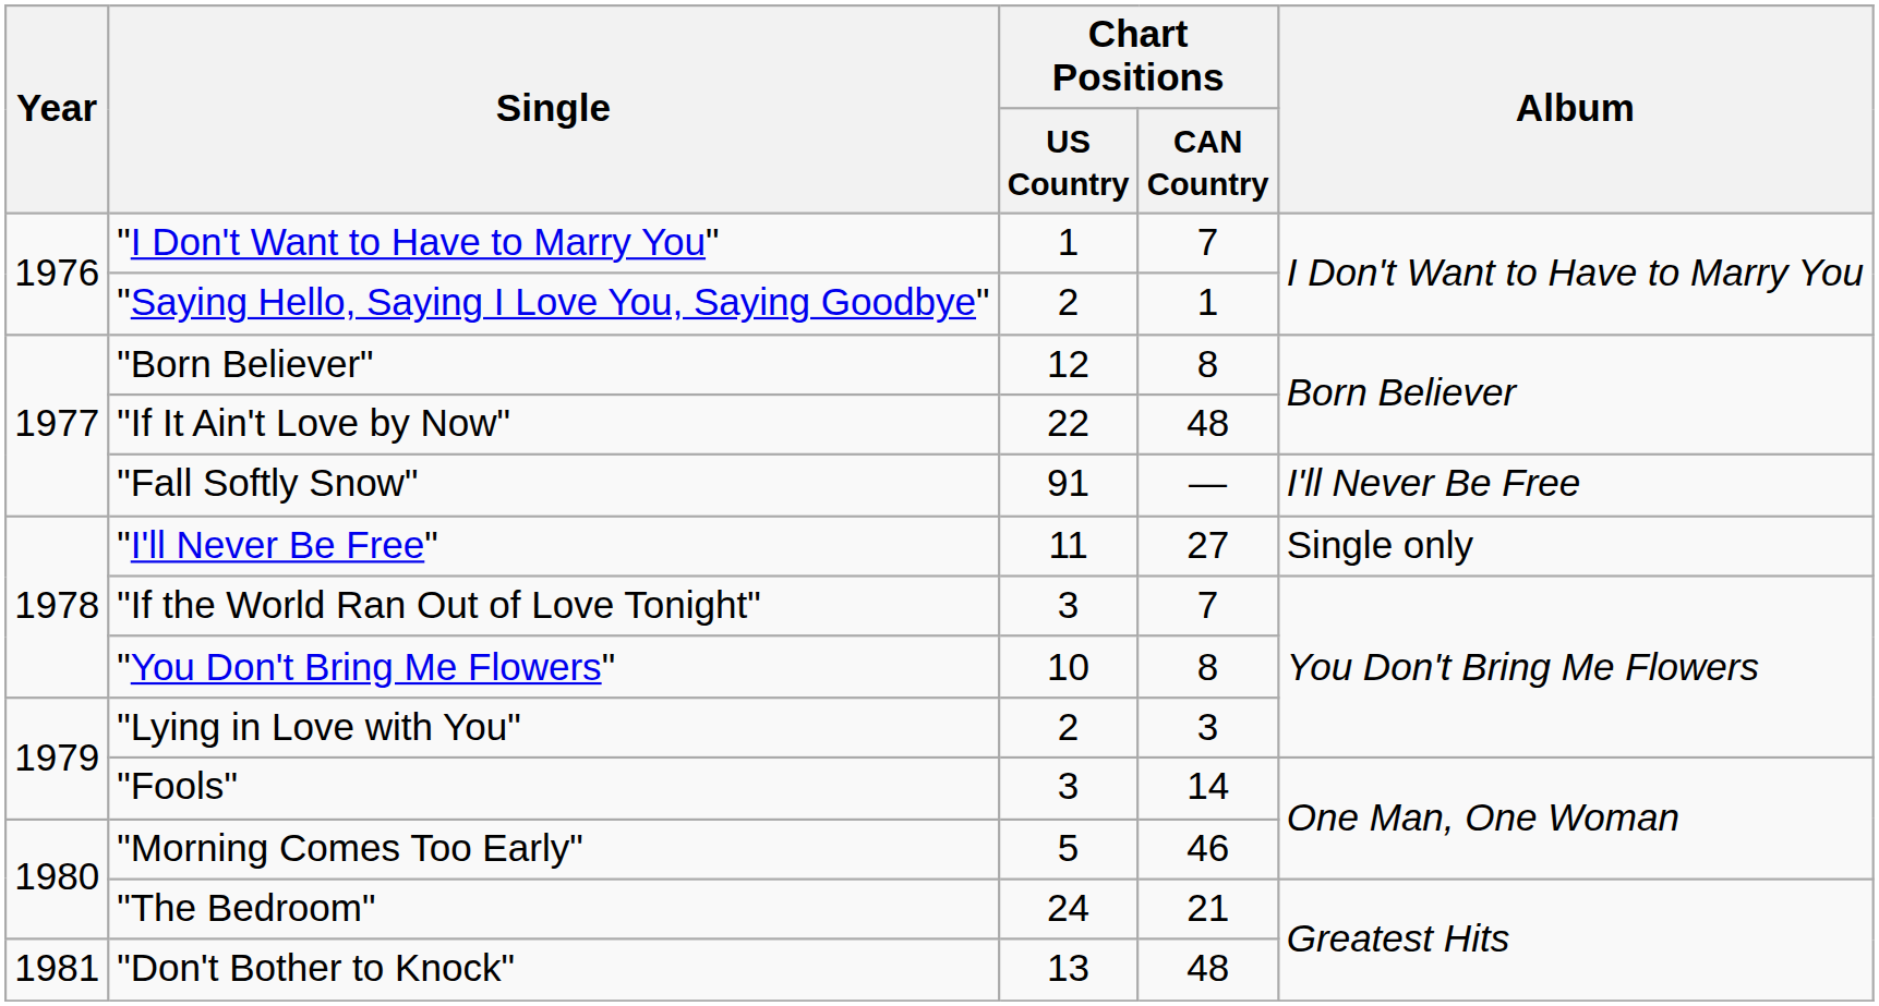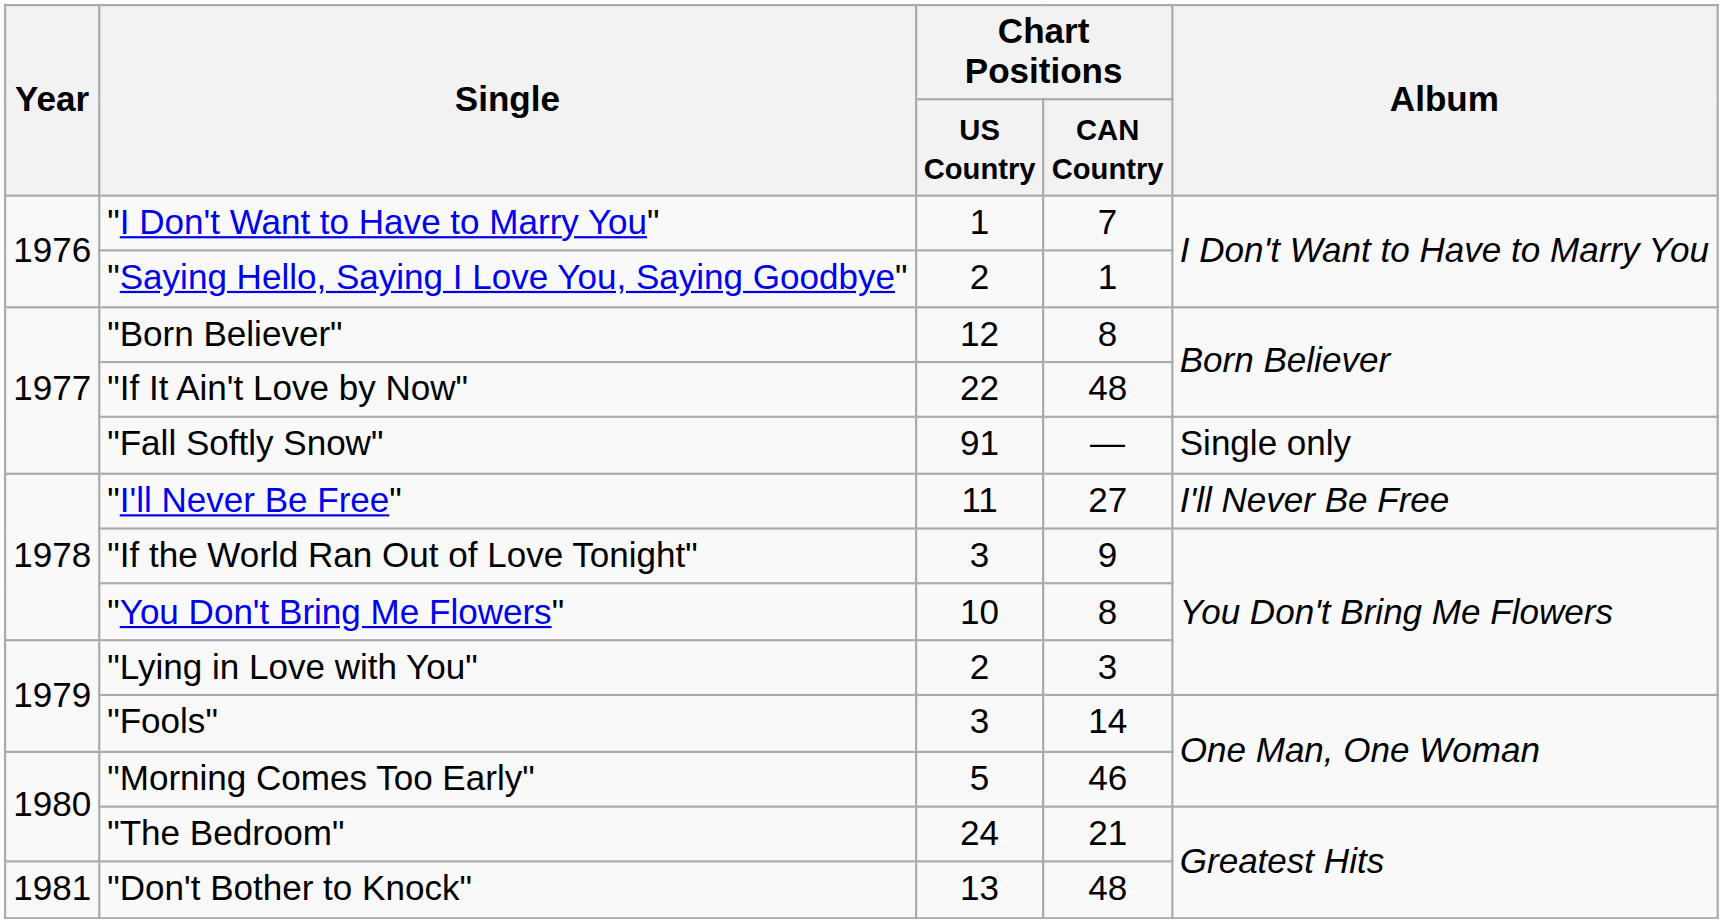"Fall Softly Snow" | Album: I'll Never Be Free -> Single only
"I'll Never Be Free" | Album: Single only -> I'll Never Be Free
"If the World Ran Out of Love Tonight" | Chart Positions / CAN Country: 7 -> 9
